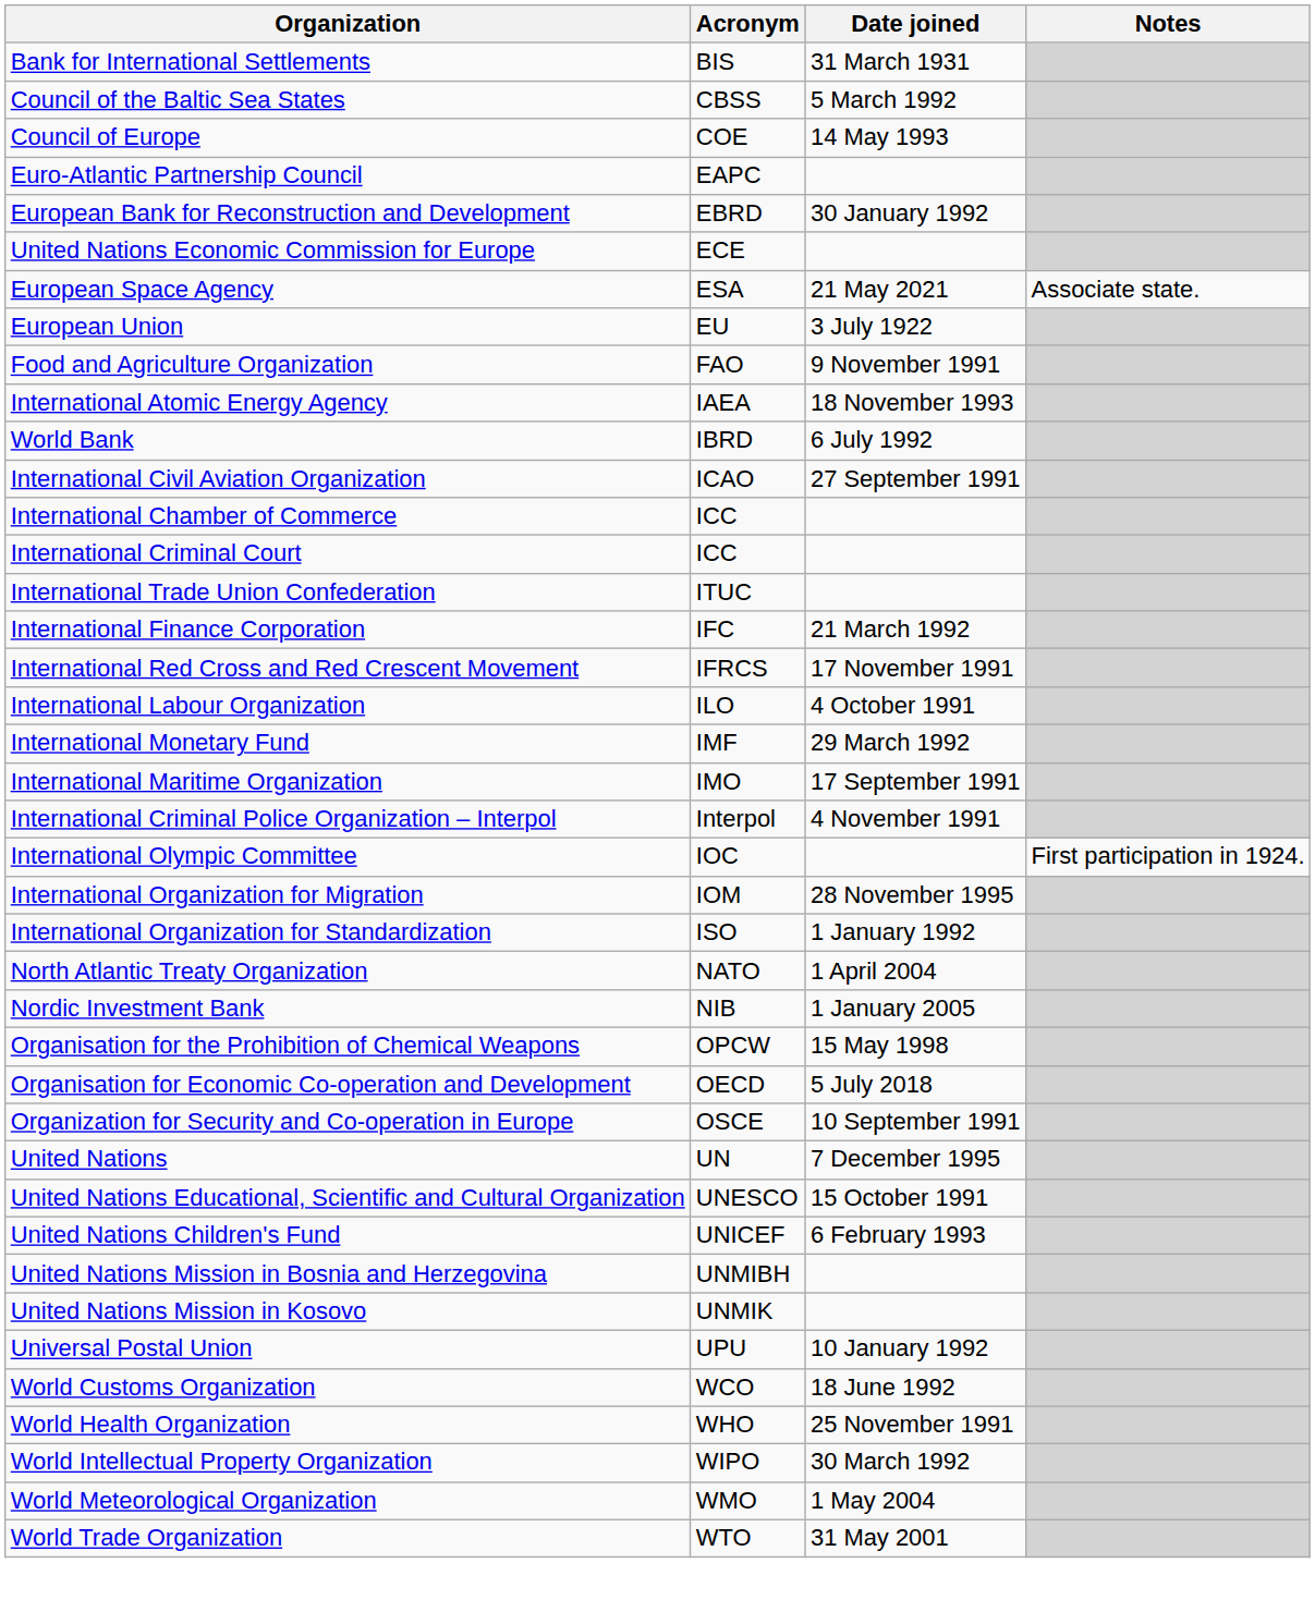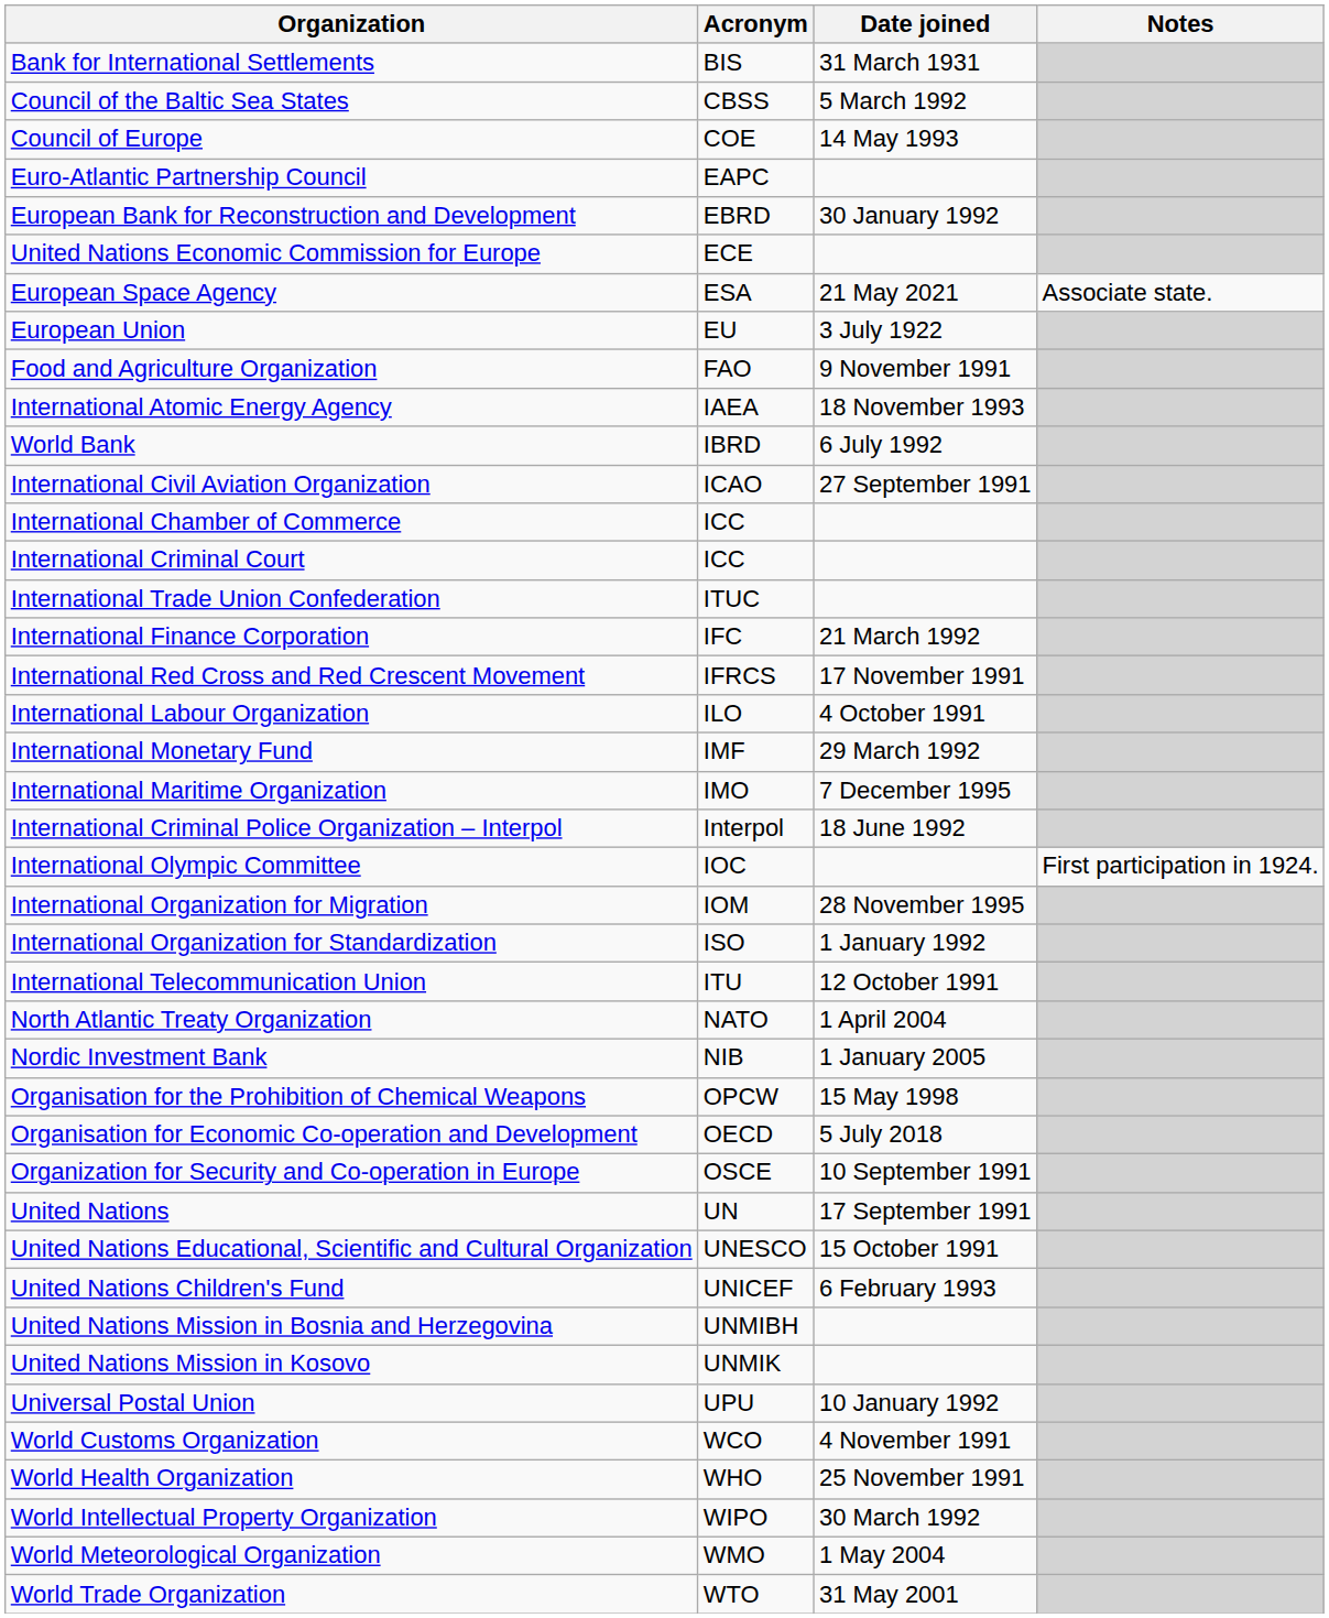International Maritime Organization | Date joined: 17 September 1991 -> 7 December 1995
International Criminal Police Organization – Interpol | Date joined: 4 November 1991 -> 18 June 1992
+ row: International Telecommunication Union | ITU | 12 October 1991
United Nations | Date joined: 7 December 1995 -> 17 September 1991
World Customs Organization | Date joined: 18 June 1992 -> 4 November 1991
